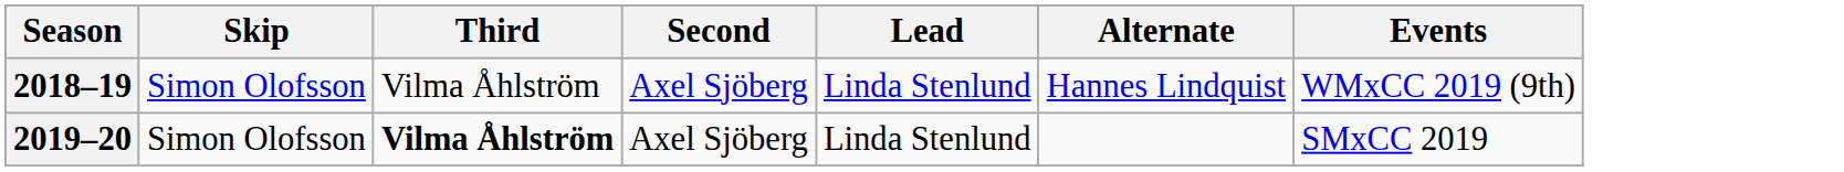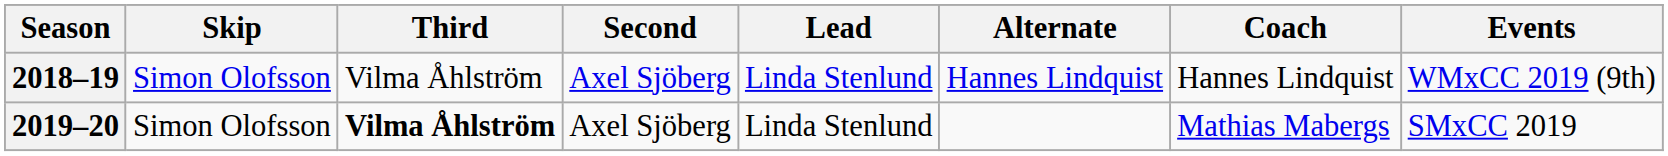+ column: Coach | Hannes Lindquist | Mathias Mabergs
